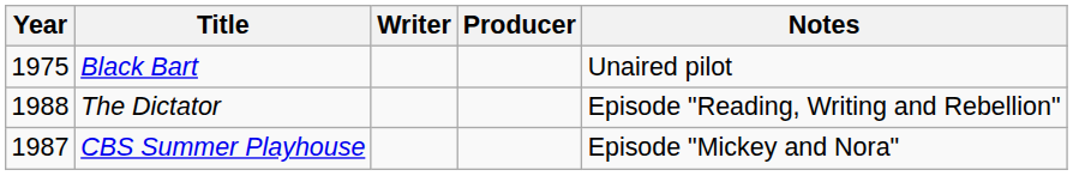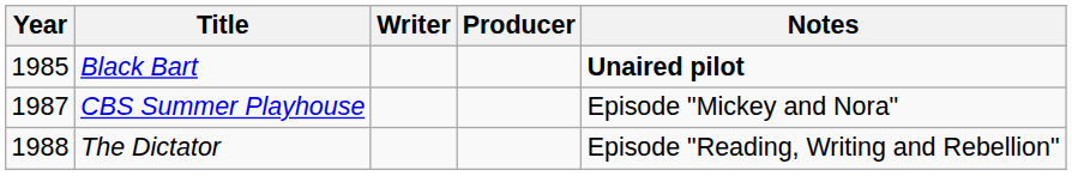Black Bart | Year: 1975 -> 1985
Black Bart | Notes: normal -> bold
rows swapped: CBS Summer Playhouse <-> The Dictator
